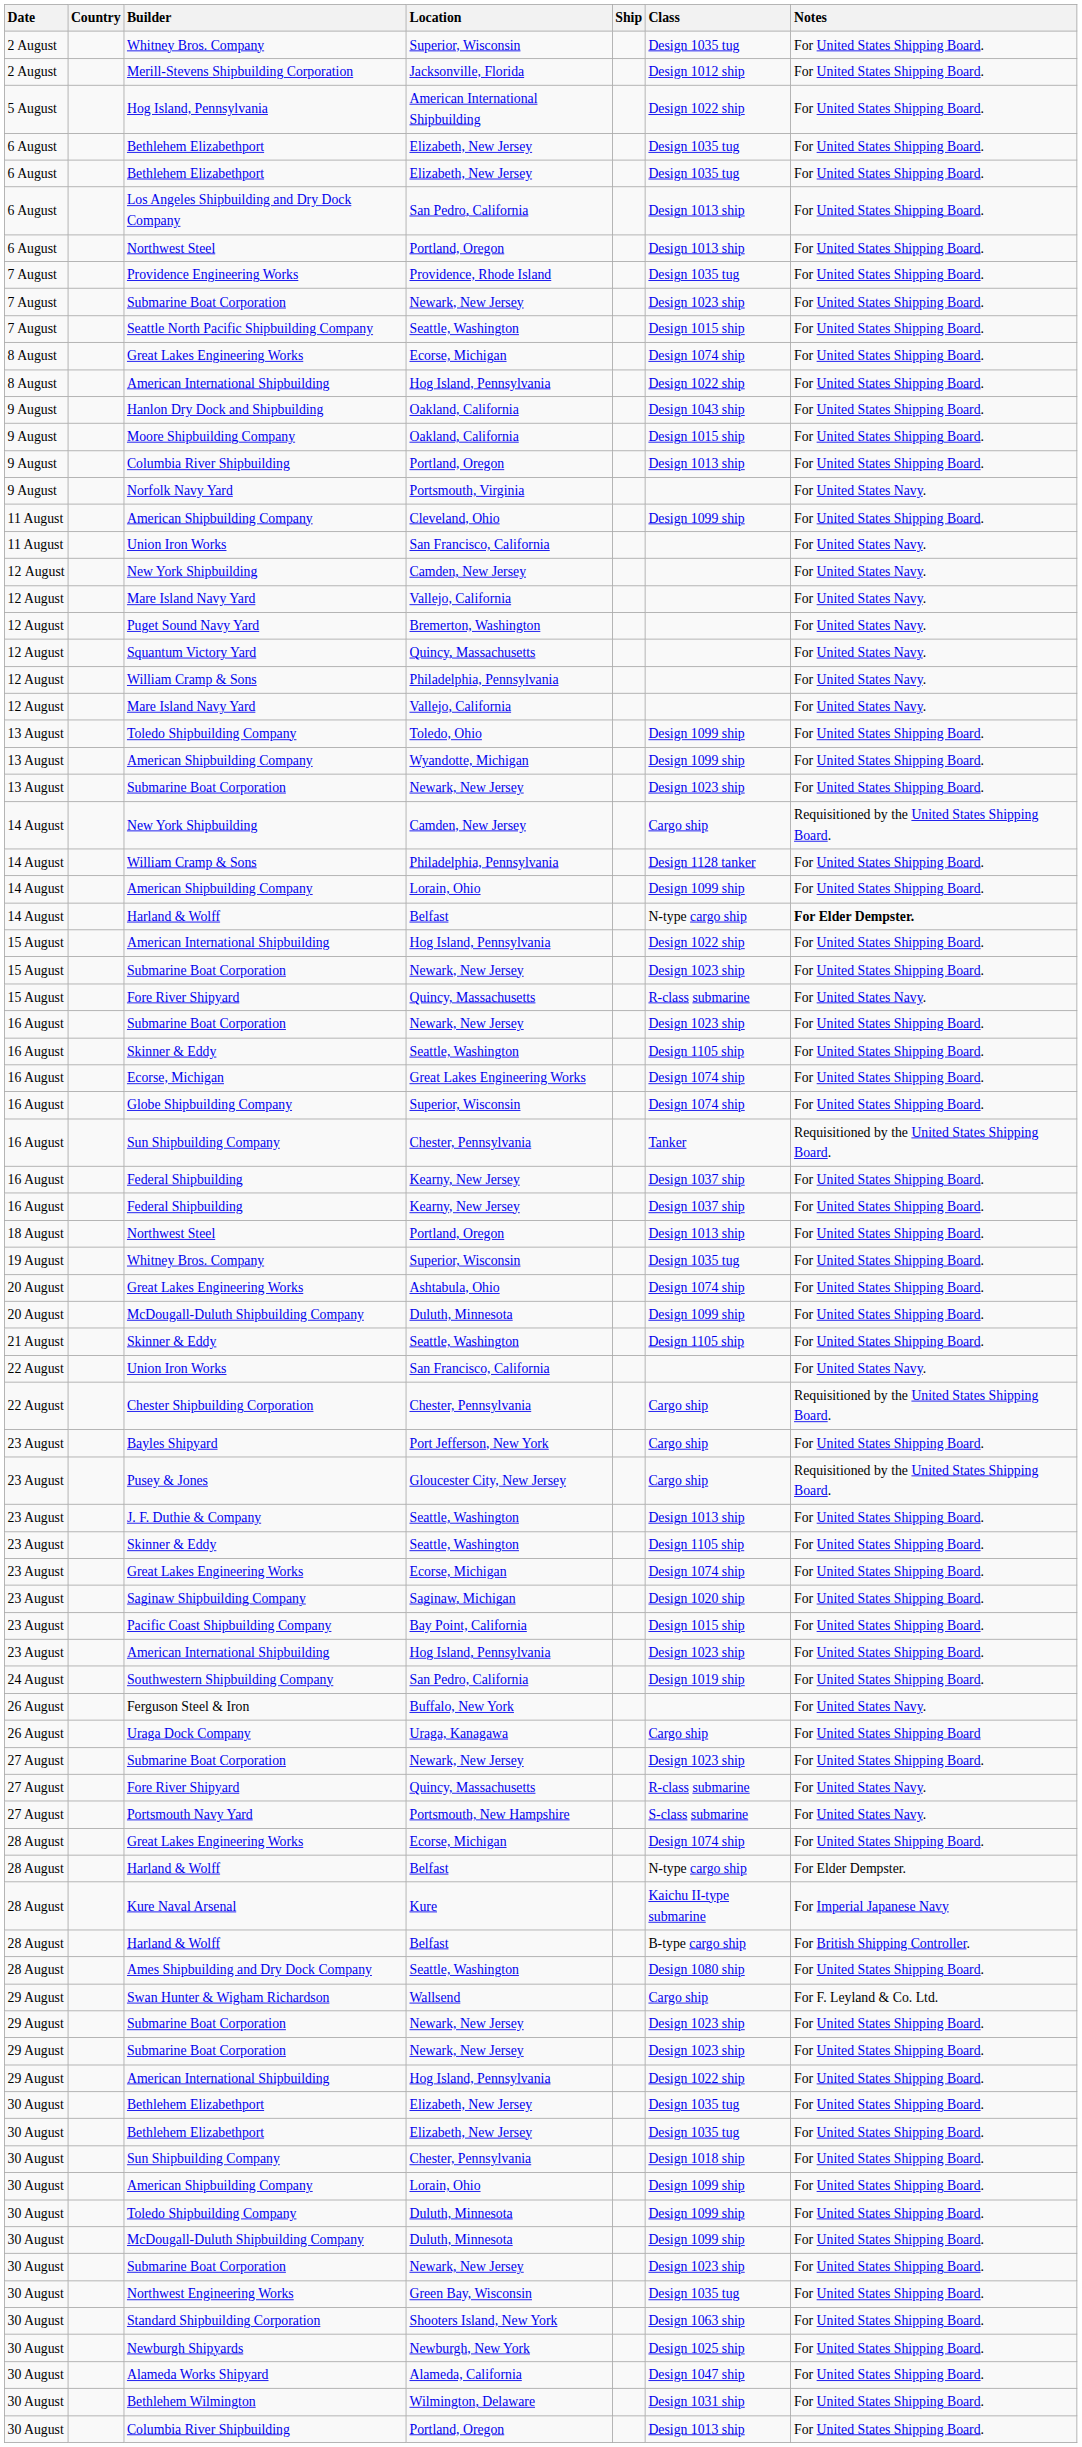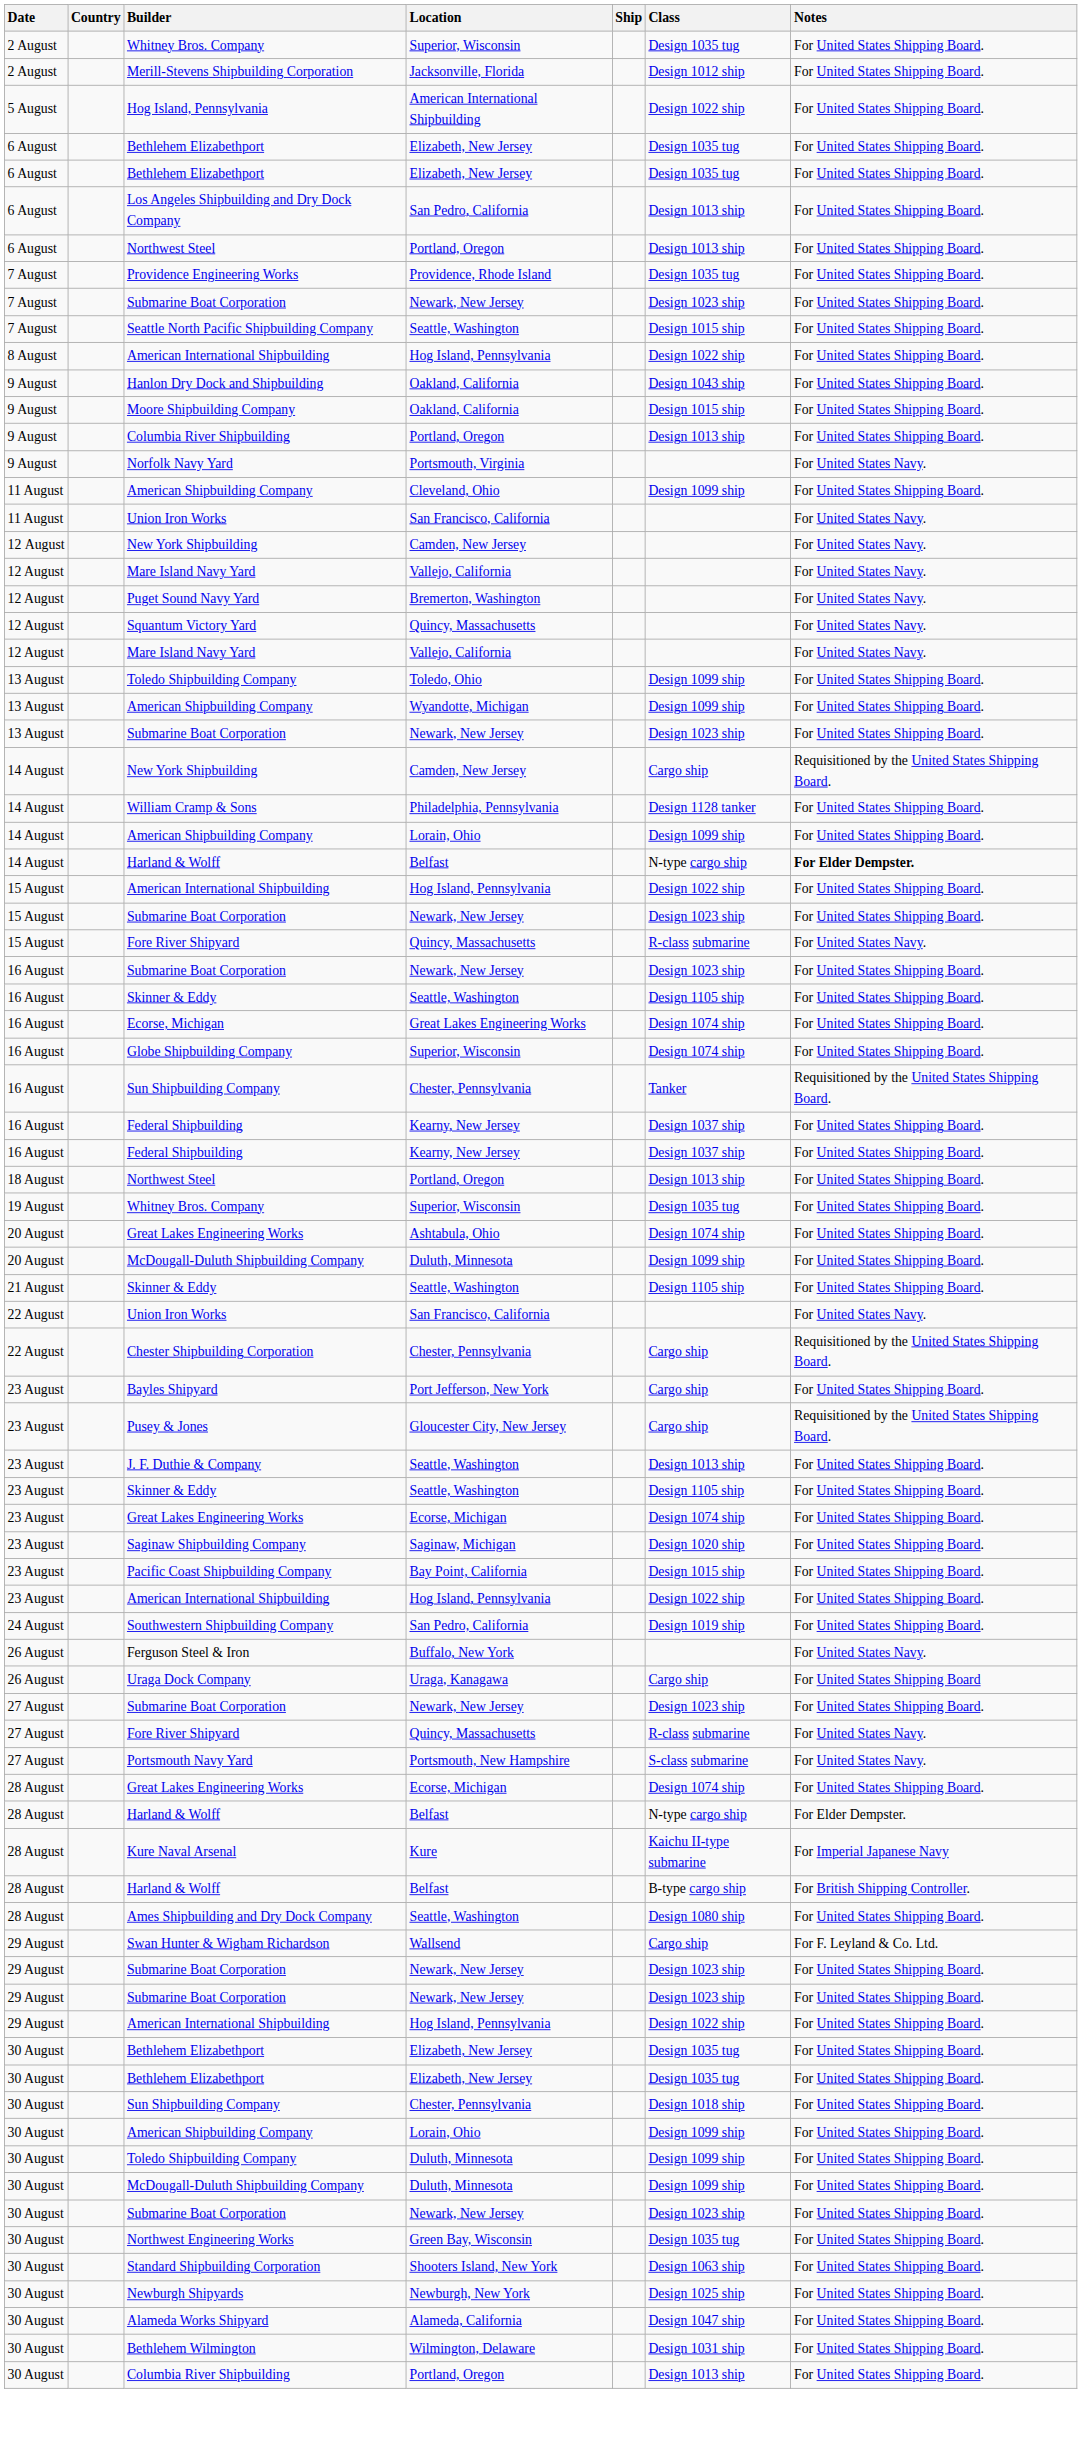- row: 8 August | Great Lakes Engineering Works | Ecorse, Michigan | Design 1074 ship | For United States Shipping Board.
- row: 12 August | William Cramp & Sons | Philadelphia, Pennsylvania | For United States Navy.
23 August / American International Shipbuilding | Class: Design 1023 ship -> Design 1022 ship
